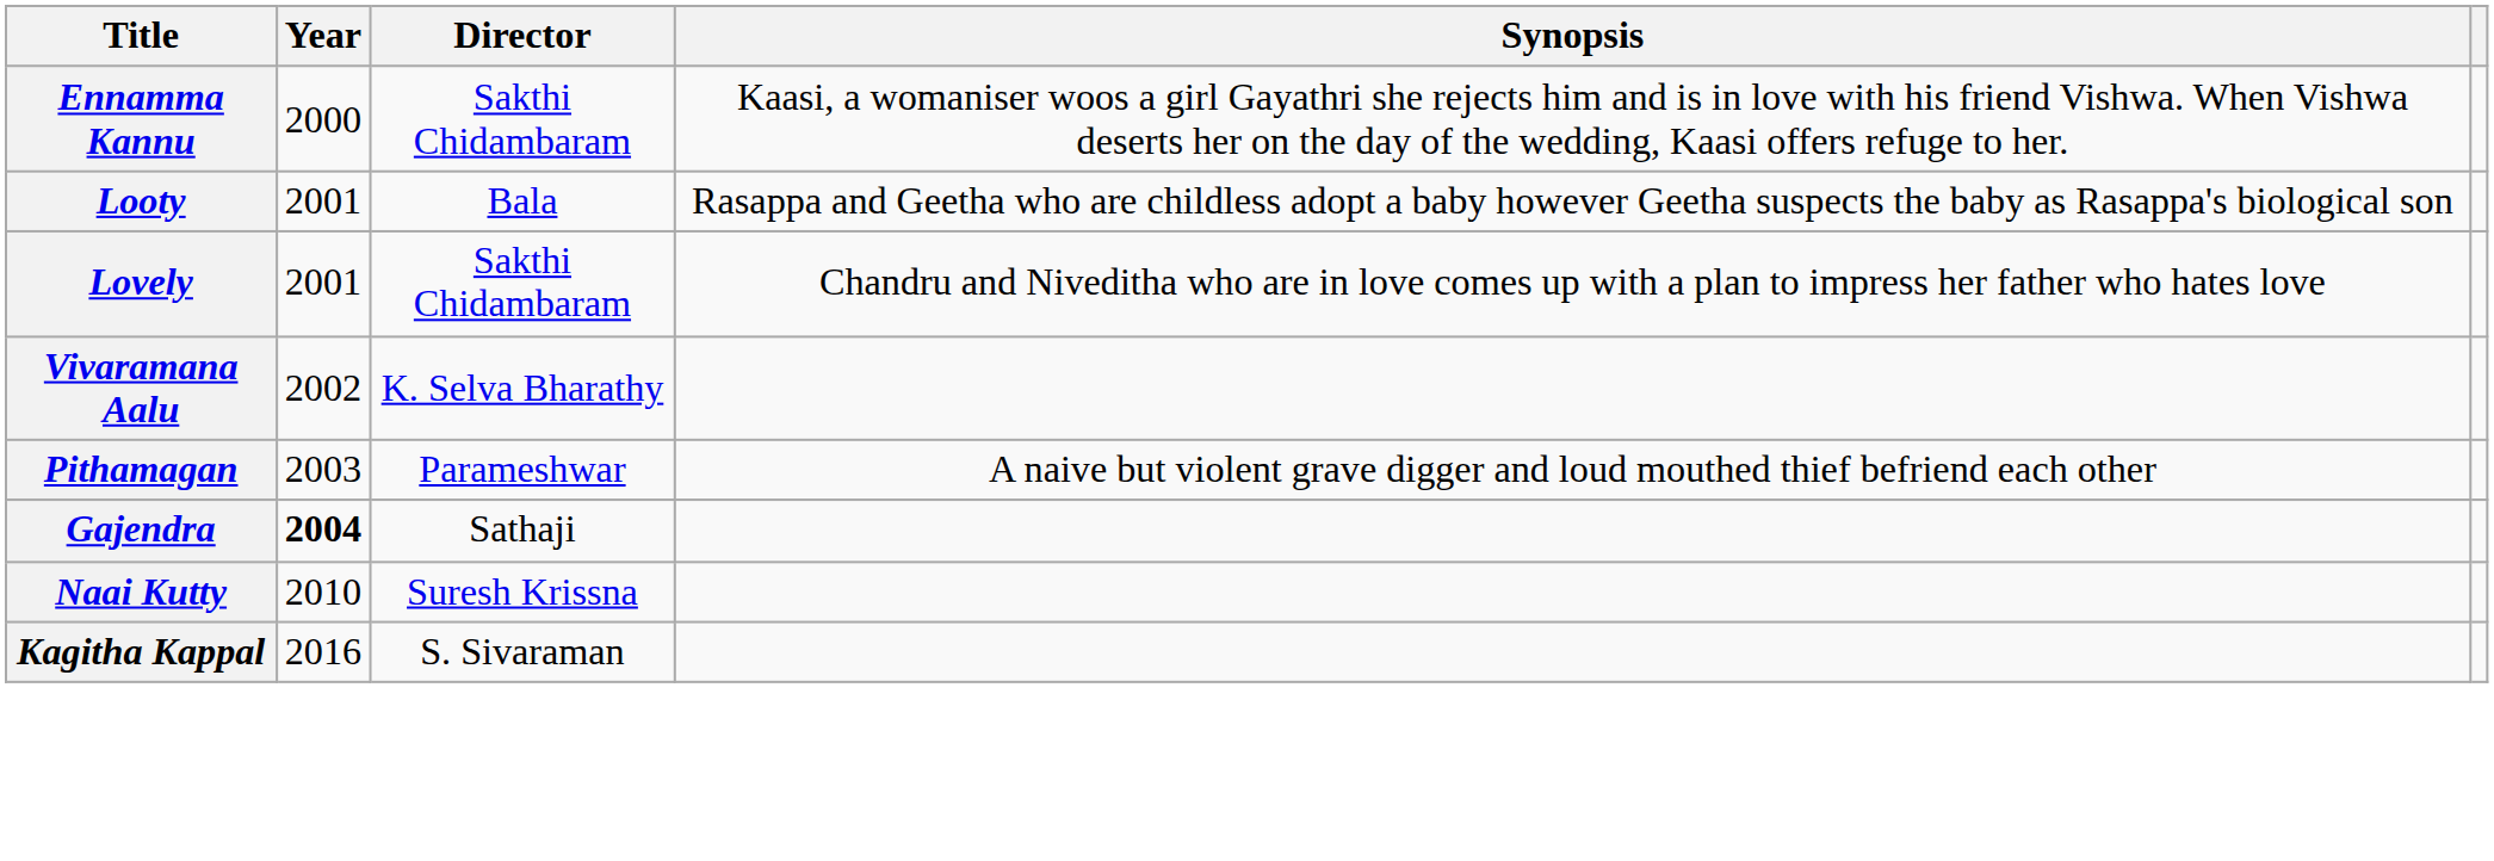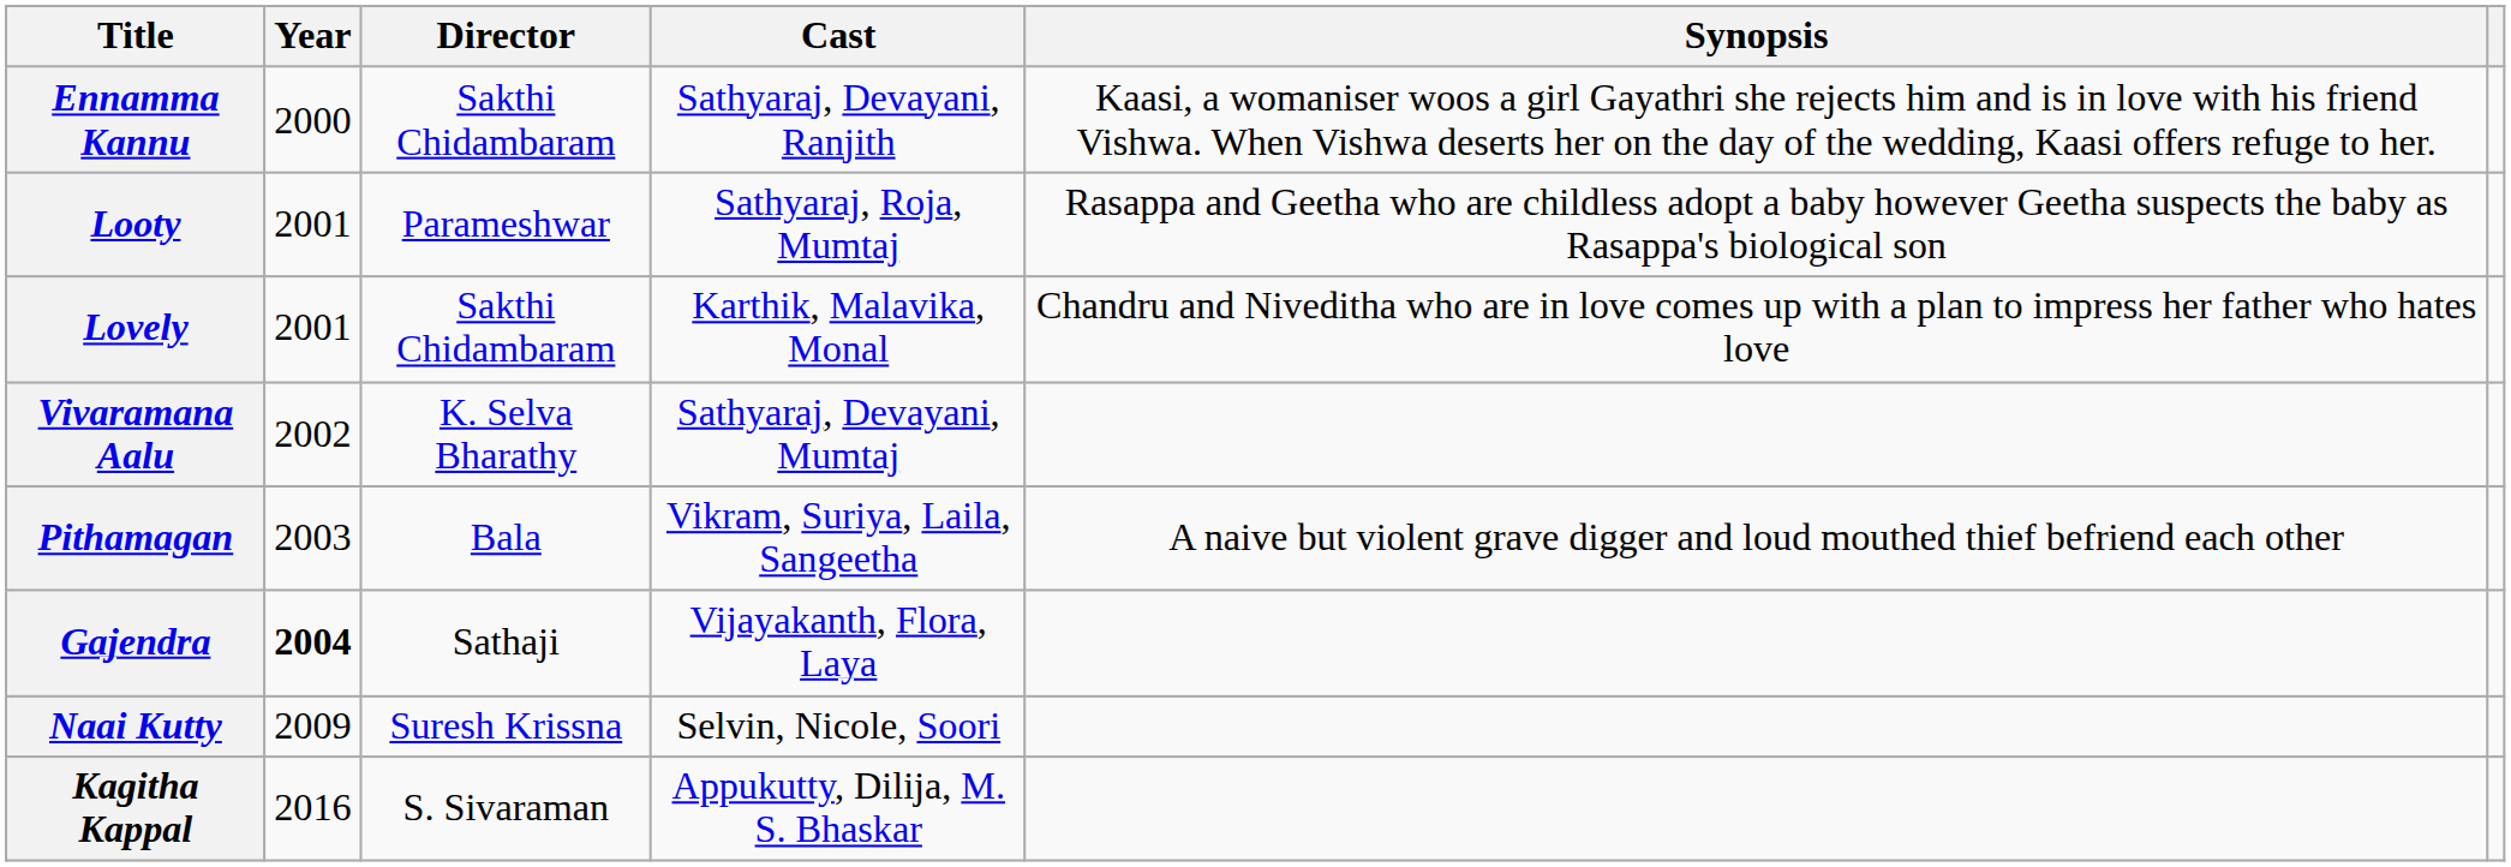+ column: Cast | Sathyaraj, Devayani, Ranjith | Sathyaraj, Roja, Mumtaj | Karthik, Malavika, Monal | Sathyaraj, Devayani, Mumtaj | Vikram, Suriya, Laila, Sangeetha | Vijayakanth, Flora, Laya | Selvin, Nicole, Soori | Appukutty, Dilija, M. S. Bhaskar
Looty | Director: Bala -> Parameshwar
Pithamagan | Director: Parameshwar -> Bala
Naai Kutty | Year: 2010 -> 2009
